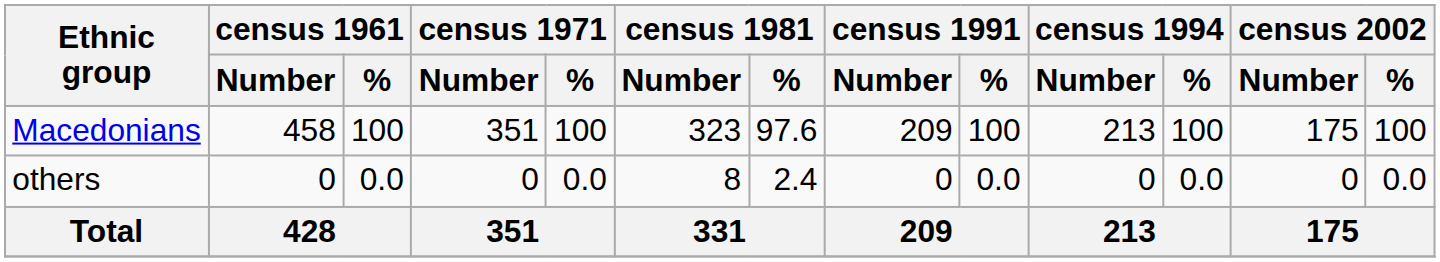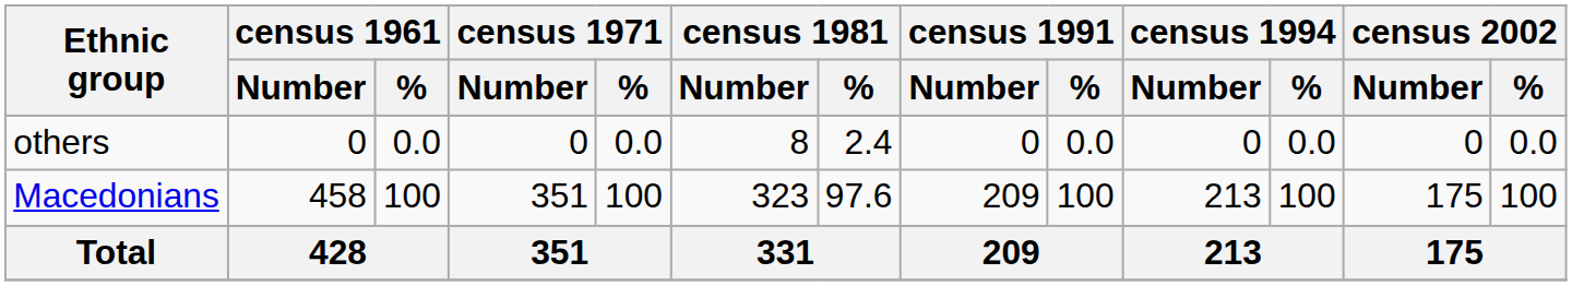rows swapped: Macedonians <-> others
